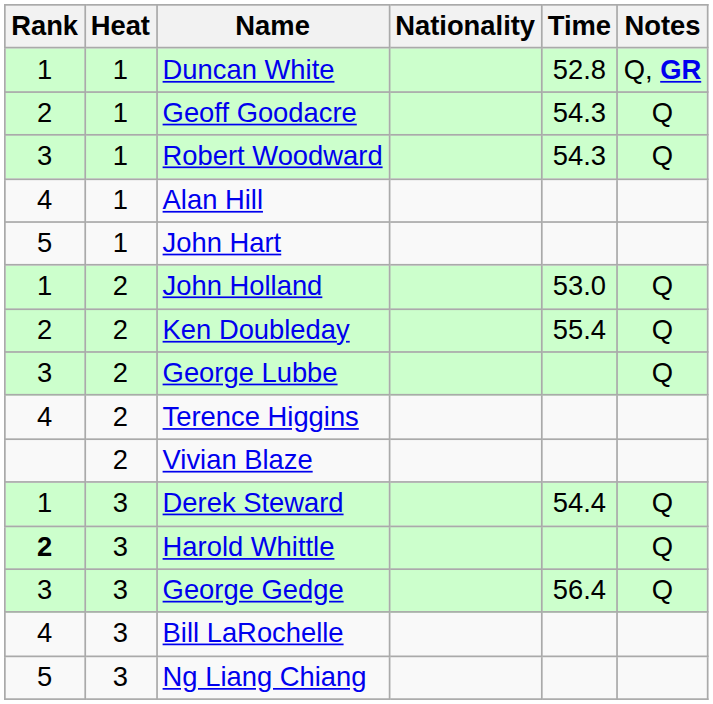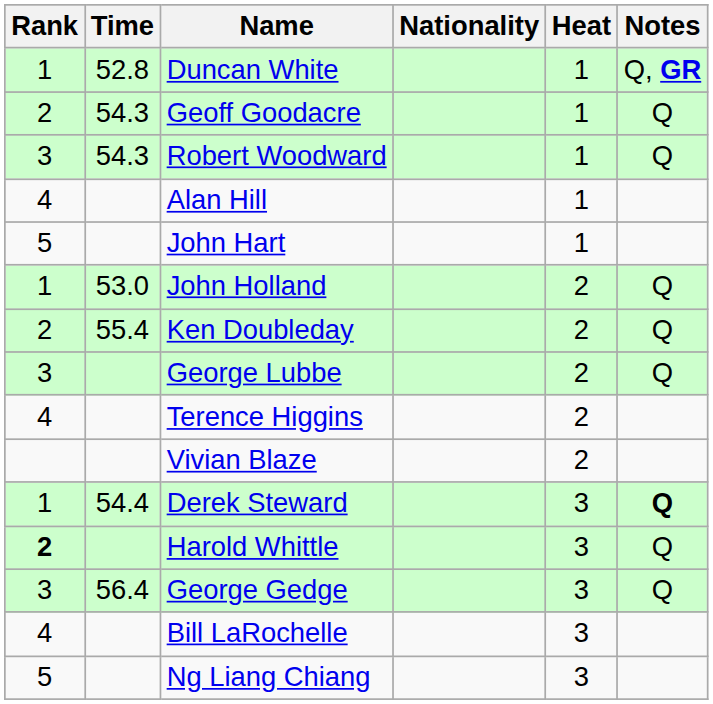columns swapped: Heat <-> Time
Derek Steward | Notes: normal -> bold
